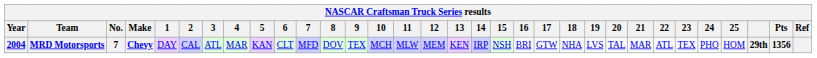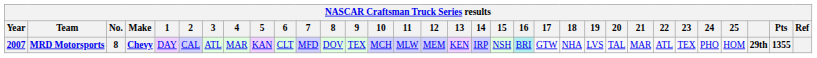MRD Motorsports | Year: 2004 -> 2007
MRD Motorsports | No.: 7 -> 8
MRD Motorsports | 16: no background -> paleturquoise background
MRD Motorsports | Pts: 1356 -> 1355
